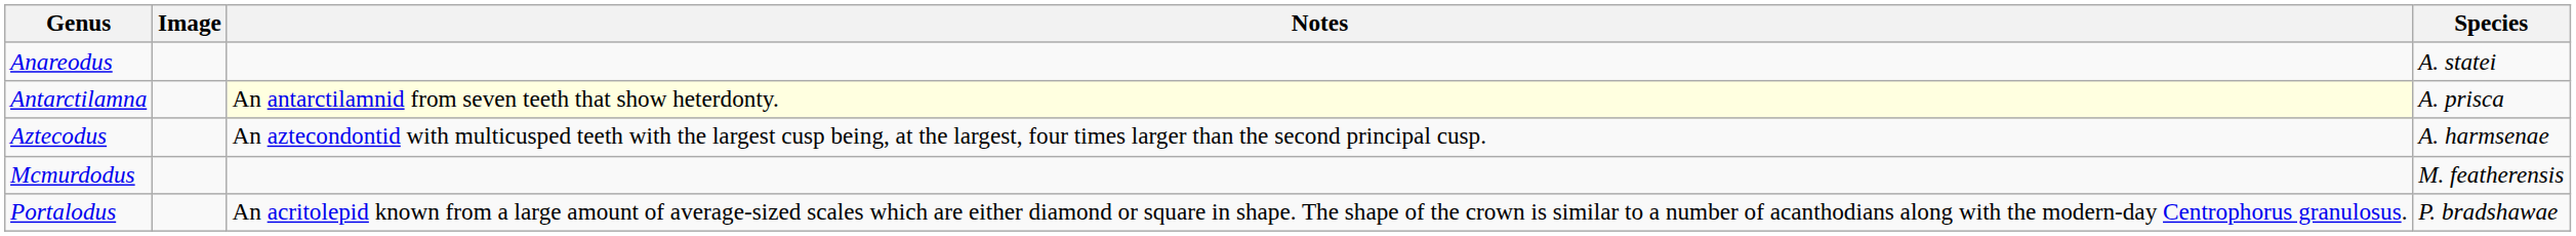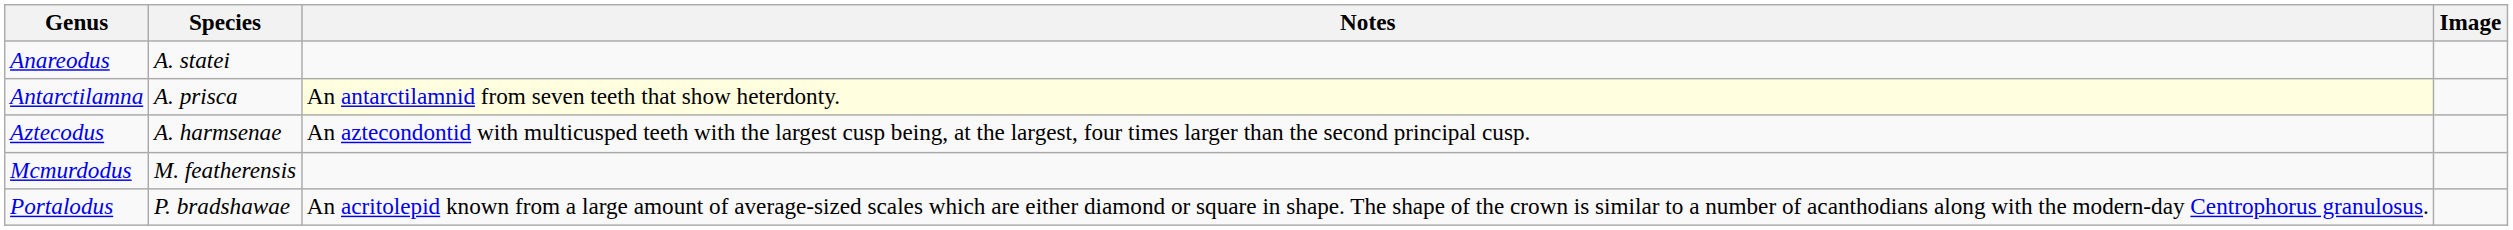columns swapped: Species <-> Image
